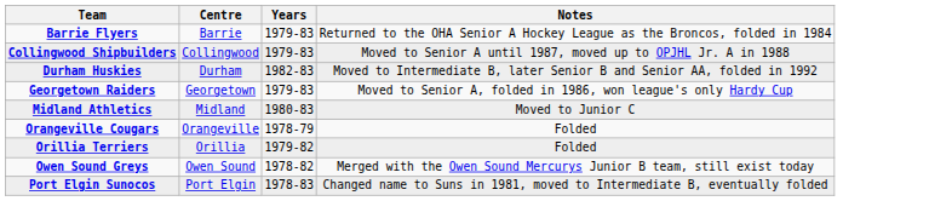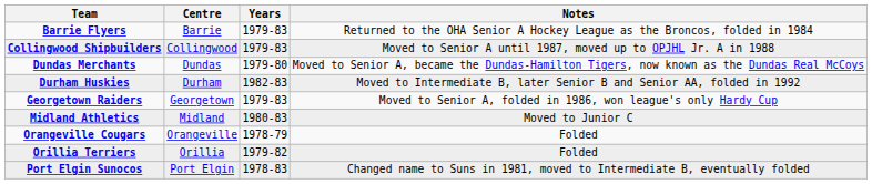+ row: Dundas Merchants | Dundas | 1979-80 | Moved to Senior A, became the Dundas-Hamilton Tigers, now known as the Dundas Real McCoys
- row: Owen Sound Greys | Owen Sound | 1978-82 | Merged with the Owen Sound Mercurys Junior B team, still exist today
